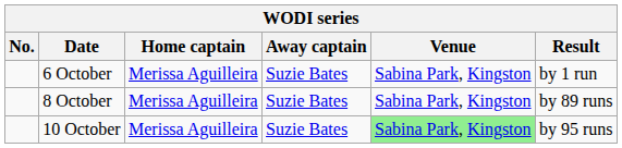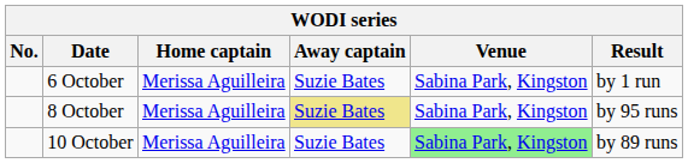8 October | Away captain: no background -> khaki background
8 October | Result: by 89 runs -> by 95 runs
10 October | Result: by 95 runs -> by 89 runs
